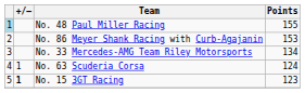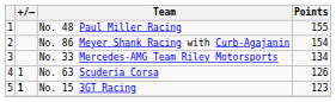No. 48 Paul Miller Racing | column 1: lightblue background -> no background
No. 86 Meyer Shank Racing with Curb-Agajanin | Points: 153 -> 154
No. 63 Scuderia Corsa | Points: 124 -> 126
